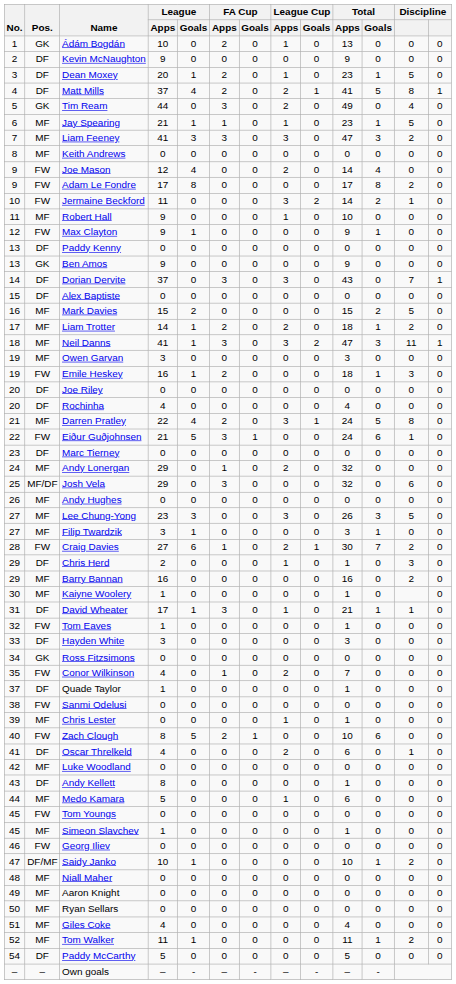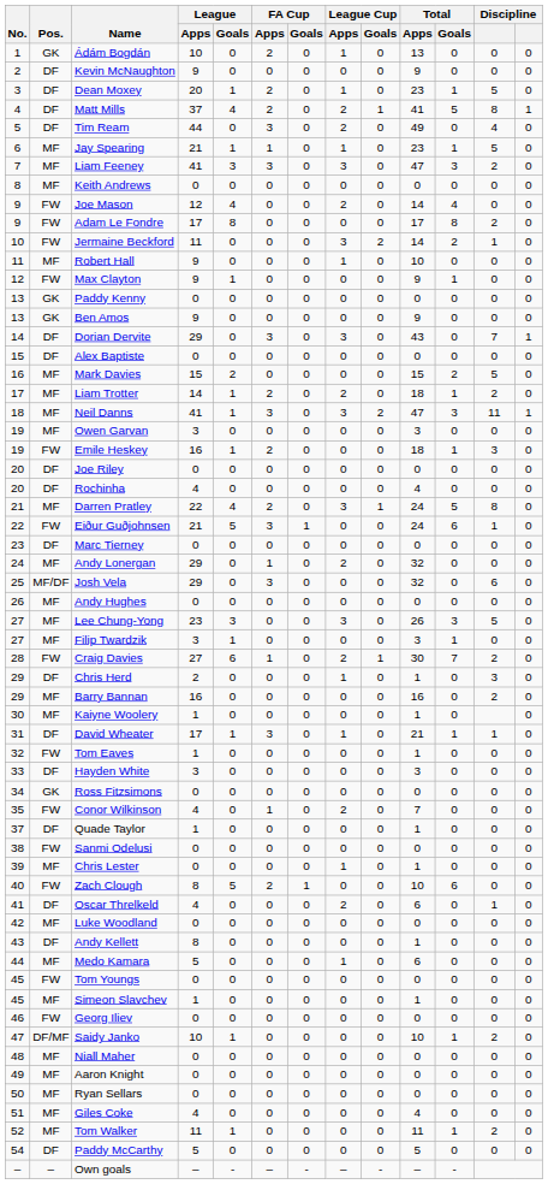Tim Ream | Pos.: GK -> DF
Paddy Kenny | Pos.: DF -> GK
Dorian Dervite | League / Apps: 37 -> 29
